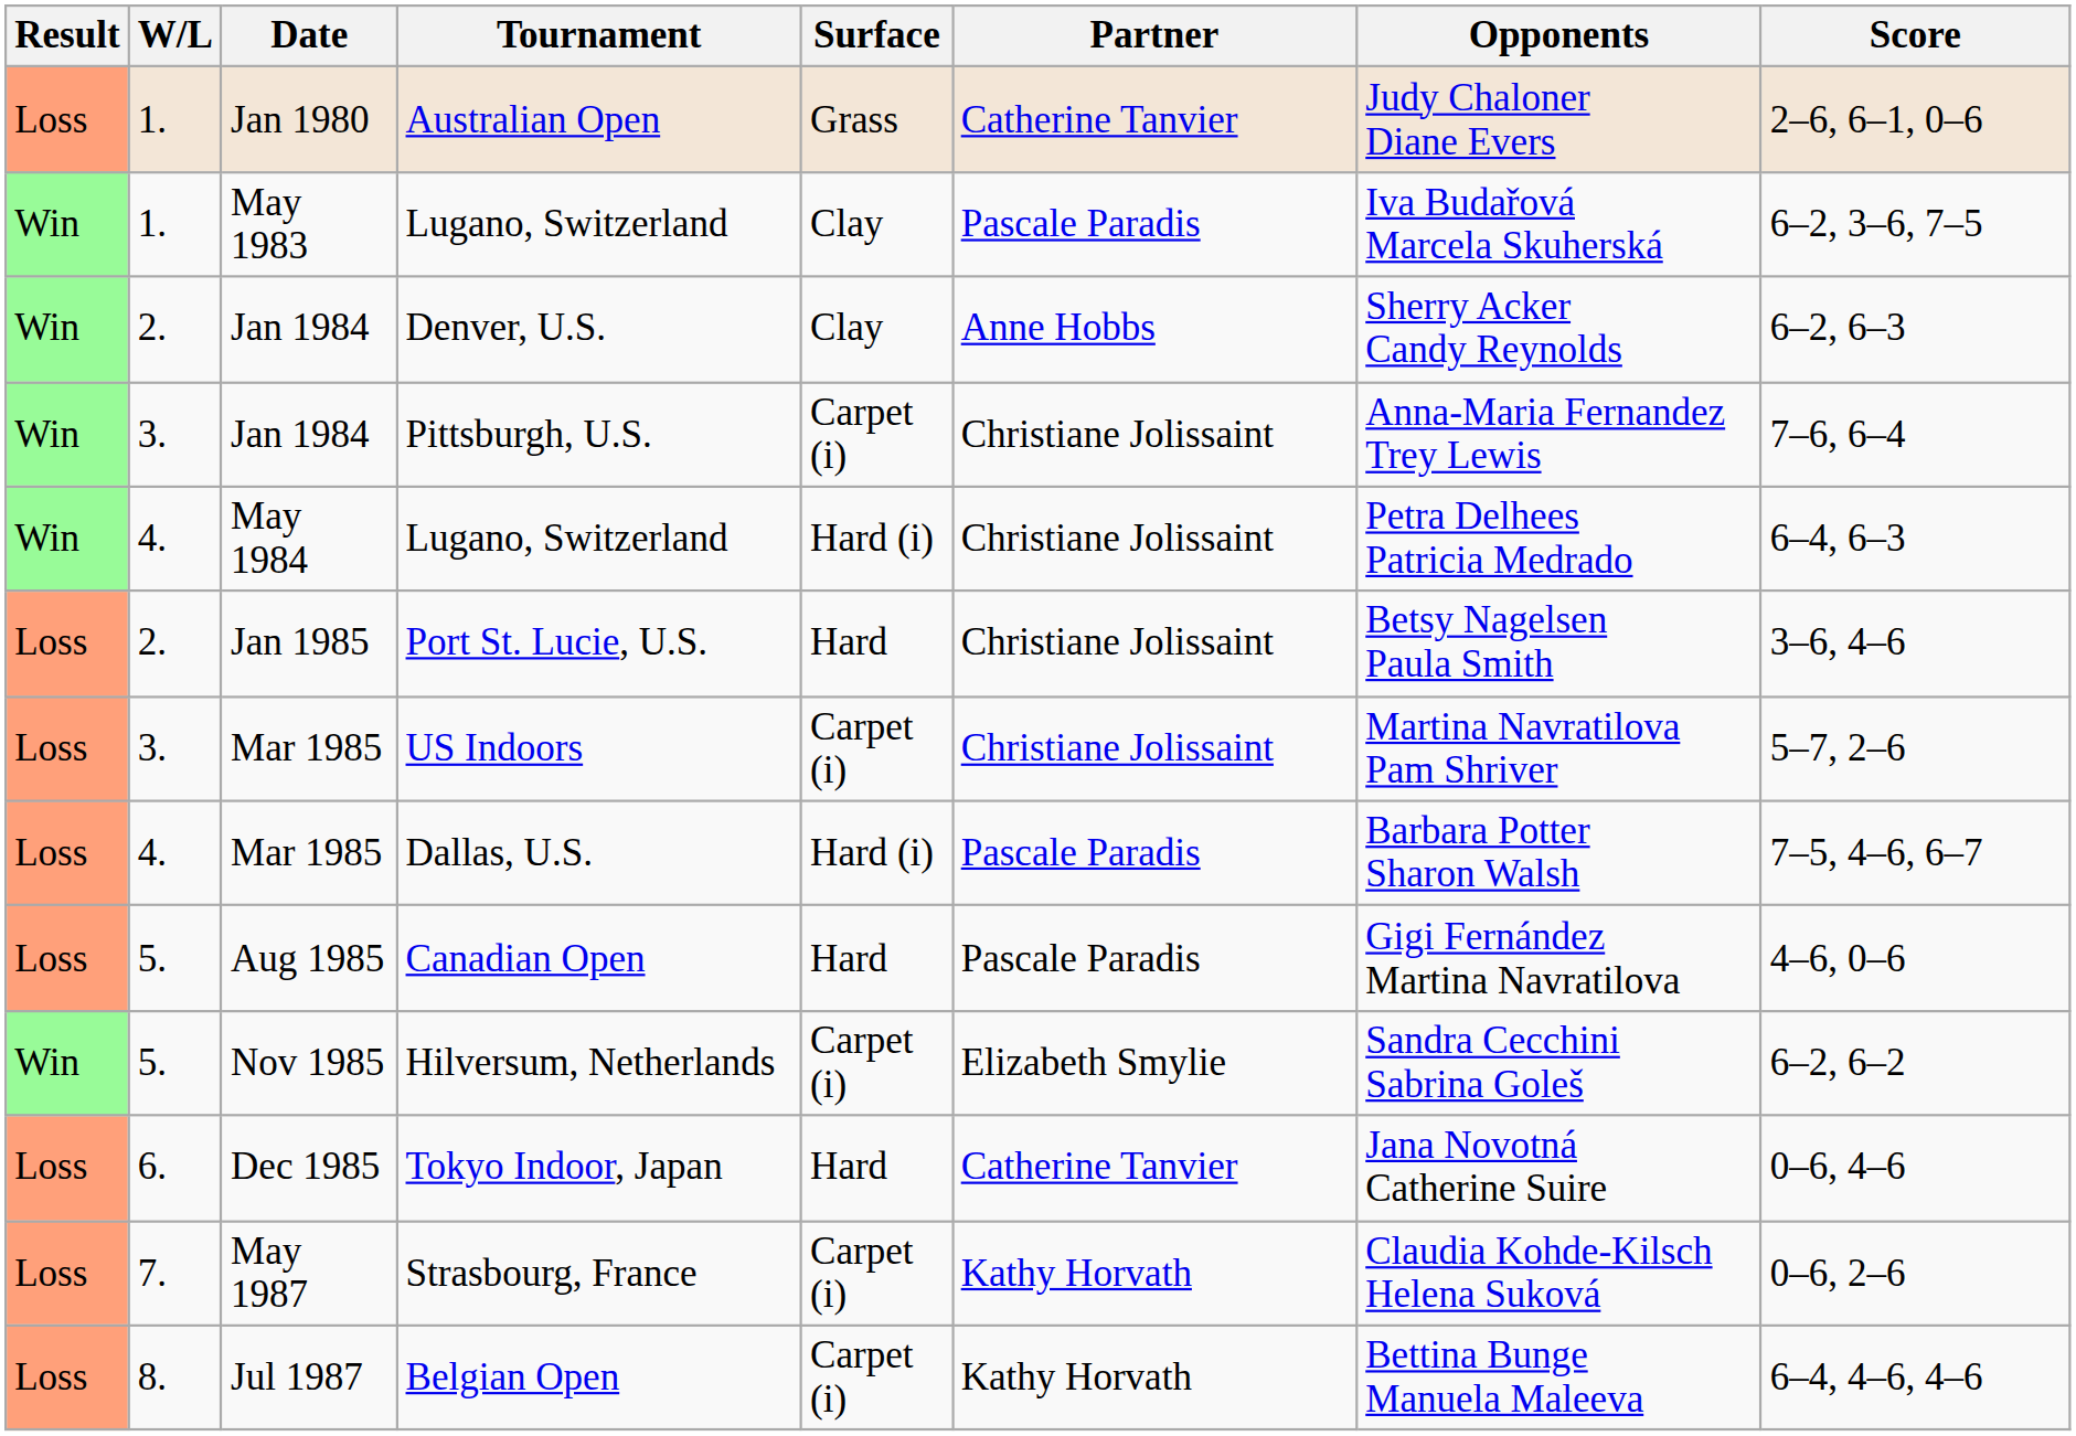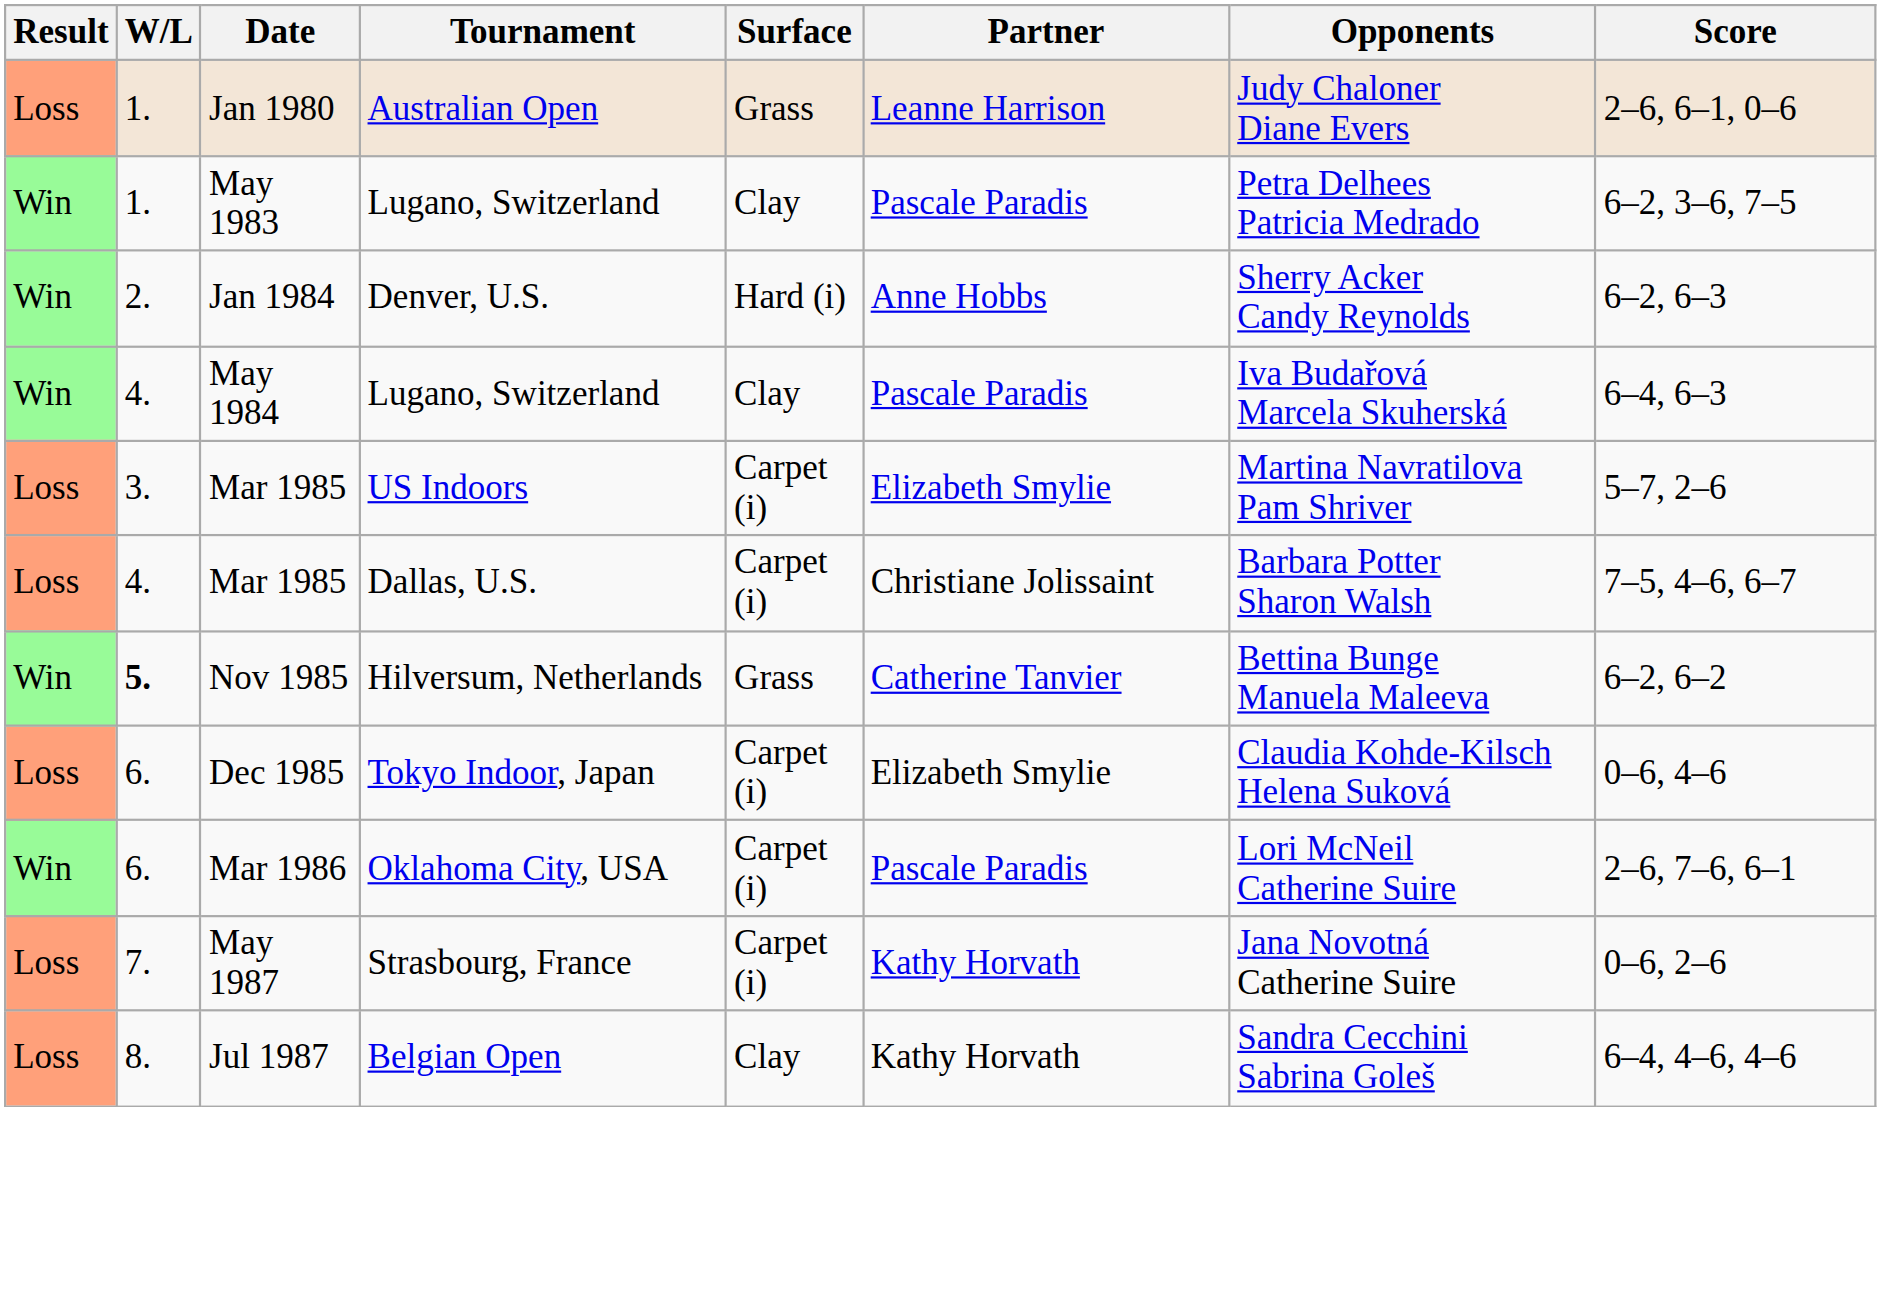Australian Open | Partner: Catherine Tanvier -> Leanne Harrison
May 1983 / Lugano, Switzerland | Opponents: Iva Budařová Marcela Skuherská -> Petra Delhees Patricia Medrado
Denver, U.S. | Surface: Clay -> Hard (i)
- row: Win | 3. | Jan 1984 | Pittsburgh, U.S. | Carpet (i) | Christiane Jolissaint | Anna-Maria Fernandez Trey Lewis | 7–6, 6–4
May 1984 / Lugano, Switzerland | Surface: Hard (i) -> Clay
May 1984 / Lugano, Switzerland | Partner: Christiane Jolissaint -> Pascale Paradis
May 1984 / Lugano, Switzerland | Opponents: Petra Delhees Patricia Medrado -> Iva Budařová Marcela Skuherská
- row: Loss | 2. | Jan 1985 | Port St. Lucie, U.S. | Hard | Christiane Jolissaint | Betsy Nagelsen Paula Smith | 3–6, 4–6
US Indoors | Partner: Christiane Jolissaint -> Elizabeth Smylie
Dallas, U.S. | Surface: Hard (i) -> Carpet (i)
Dallas, U.S. | Partner: Pascale Paradis -> Christiane Jolissaint
- row: Loss | 5. | Aug 1985 | Canadian Open | Hard | Pascale Paradis | Gigi Fernández Martina Navratilova | 4–6, 0–6
Hilversum, Netherlands | W/L: normal -> bold
Hilversum, Netherlands | Surface: Carpet (i) -> Grass
Hilversum, Netherlands | Partner: Elizabeth Smylie -> Catherine Tanvier
Hilversum, Netherlands | Opponents: Sandra Cecchini Sabrina Goleš -> Bettina Bunge Manuela Maleeva
Tokyo Indoor, Japan | Surface: Hard -> Carpet (i)
Tokyo Indoor, Japan | Partner: Catherine Tanvier -> Elizabeth Smylie
Tokyo Indoor, Japan | Opponents: Jana Novotná Catherine Suire -> Claudia Kohde-Kilsch Helena Suková
+ row: Win | 6. | Mar 1986 | Oklahoma City, USA | Carpet (i) | Pascale Paradis | Lori McNeil Catherine Suire | 2–6, 7–6, 6–1
Strasbourg, France | Opponents: Claudia Kohde-Kilsch Helena Suková -> Jana Novotná Catherine Suire
Belgian Open | Surface: Carpet (i) -> Clay
Belgian Open | Opponents: Bettina Bunge Manuela Maleeva -> Sandra Cecchini Sabrina Goleš
